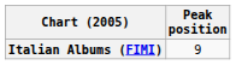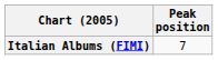Italian Albums (FIMI) | Peak position: 9 -> 7
